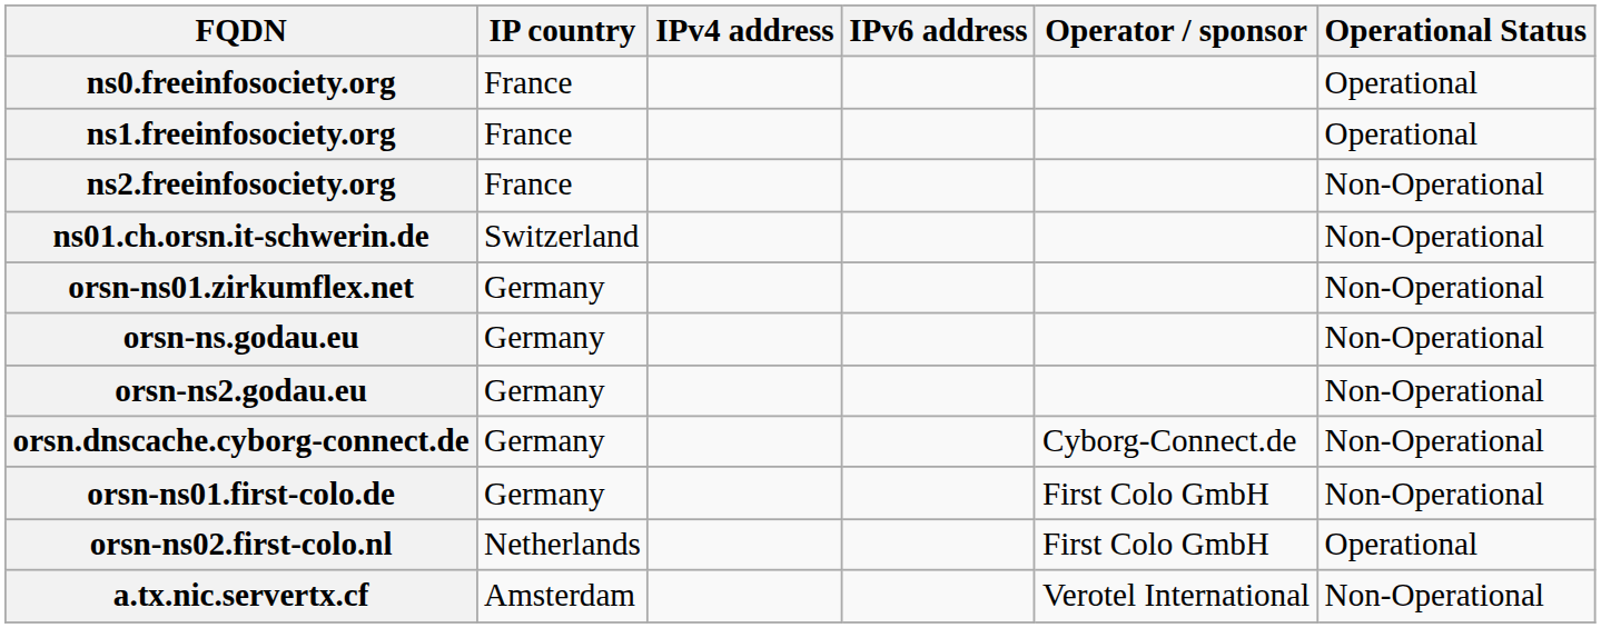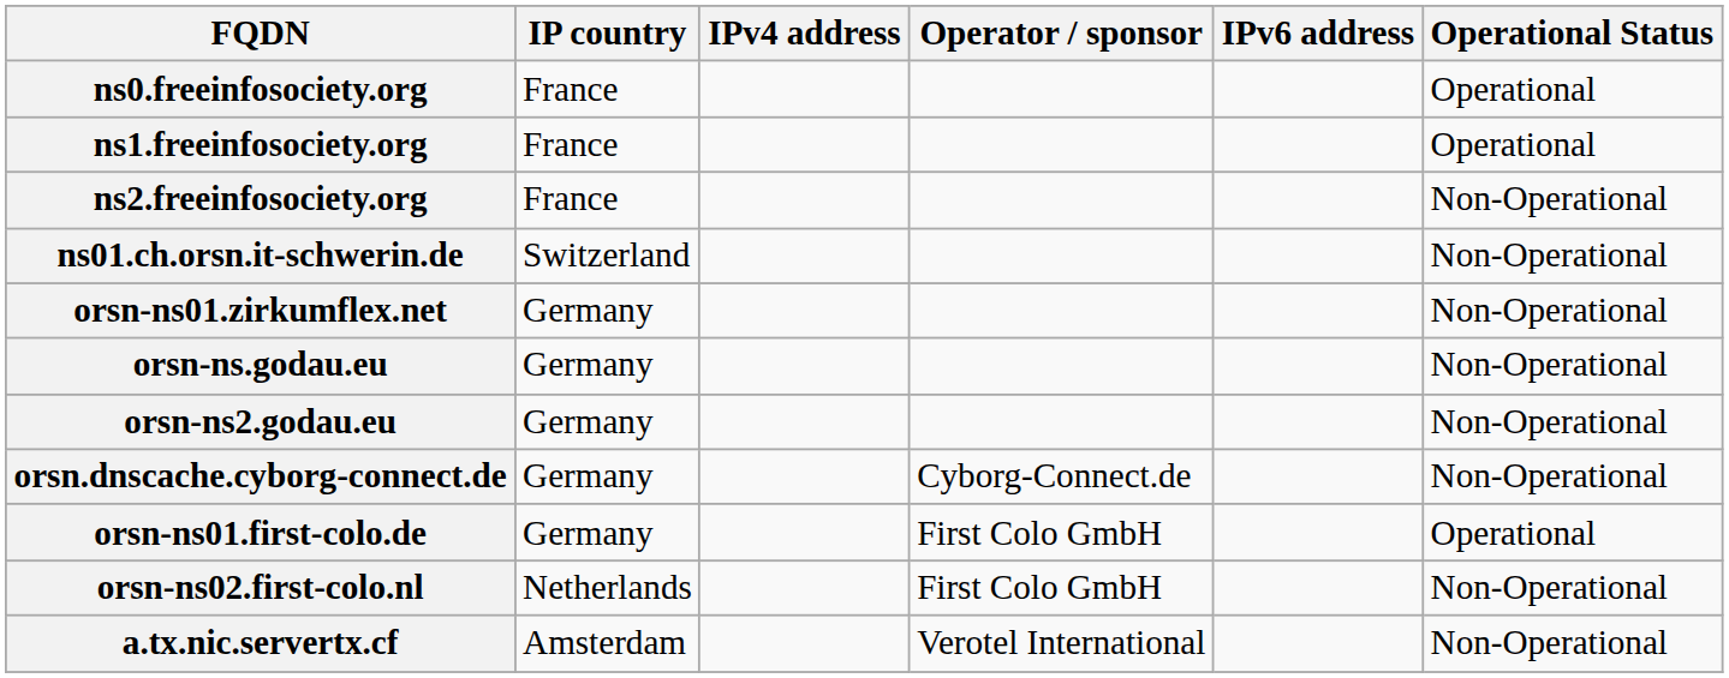columns swapped: IPv6 address <-> Operator / sponsor
orsn-ns01.first-colo.de | Operational Status: Non-Operational -> Operational
orsn-ns02.first-colo.nl | Operational Status: Operational -> Non-Operational
